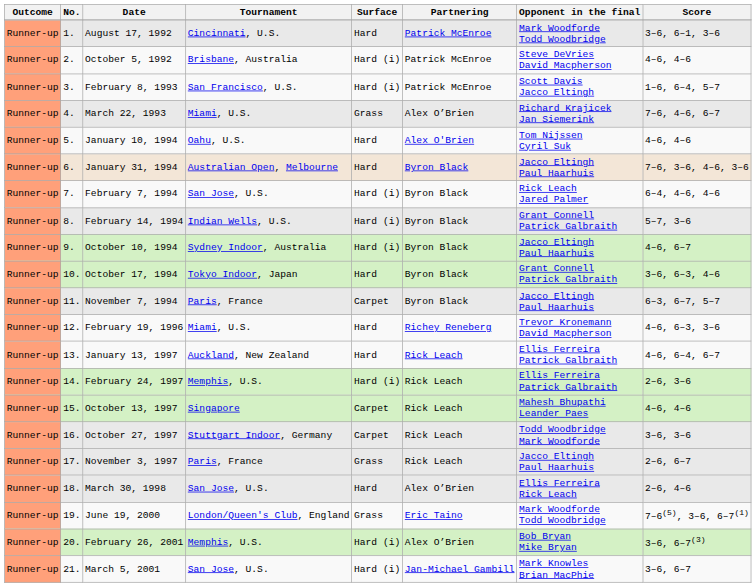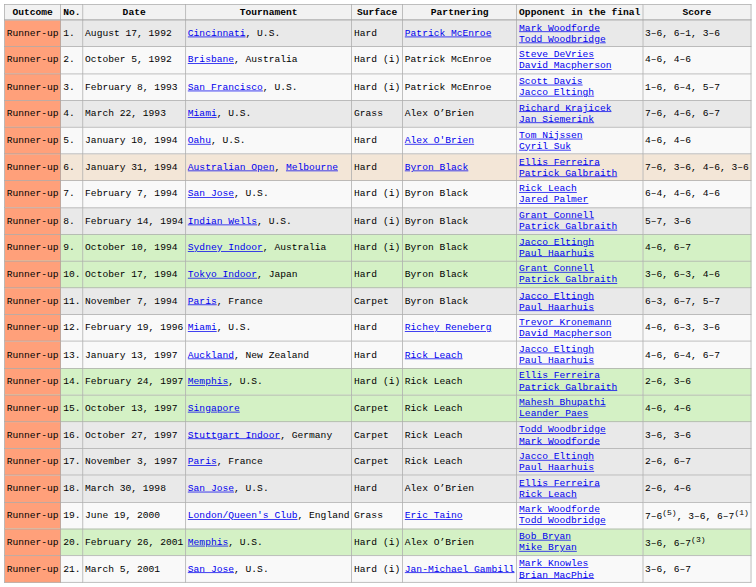January 31, 1994 | Opponent in the final: Jacco Eltingh Paul Haarhuis -> Ellis Ferreira Patrick Galbraith
January 13, 1997 | Opponent in the final: Ellis Ferreira Patrick Galbraith -> Jacco Eltingh Paul Haarhuis
November 3, 1997 | Surface: Grass -> Carpet
